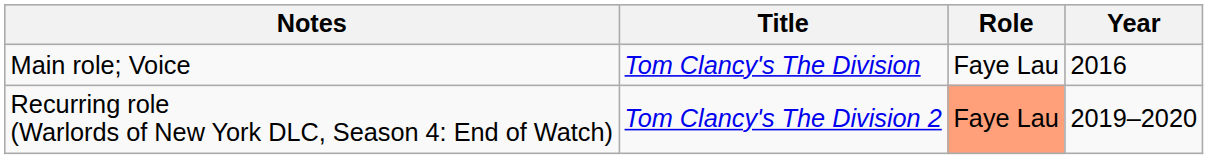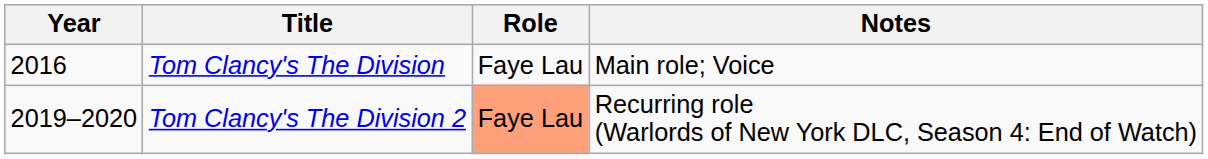columns swapped: Year <-> Notes
